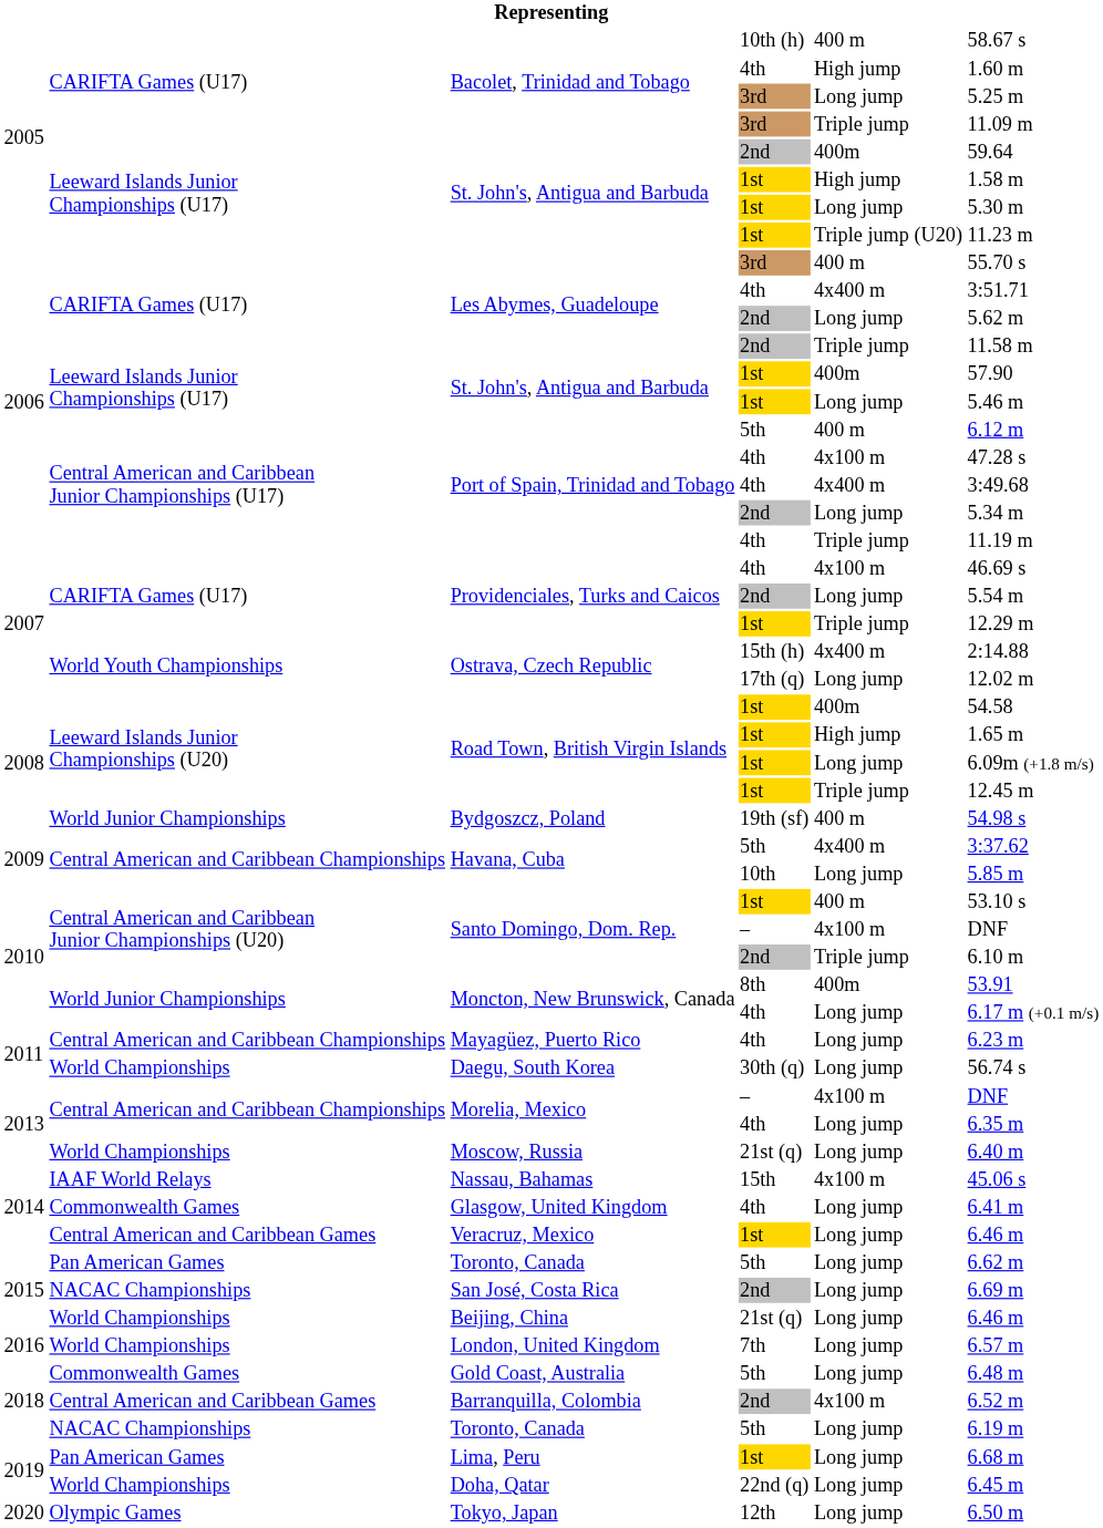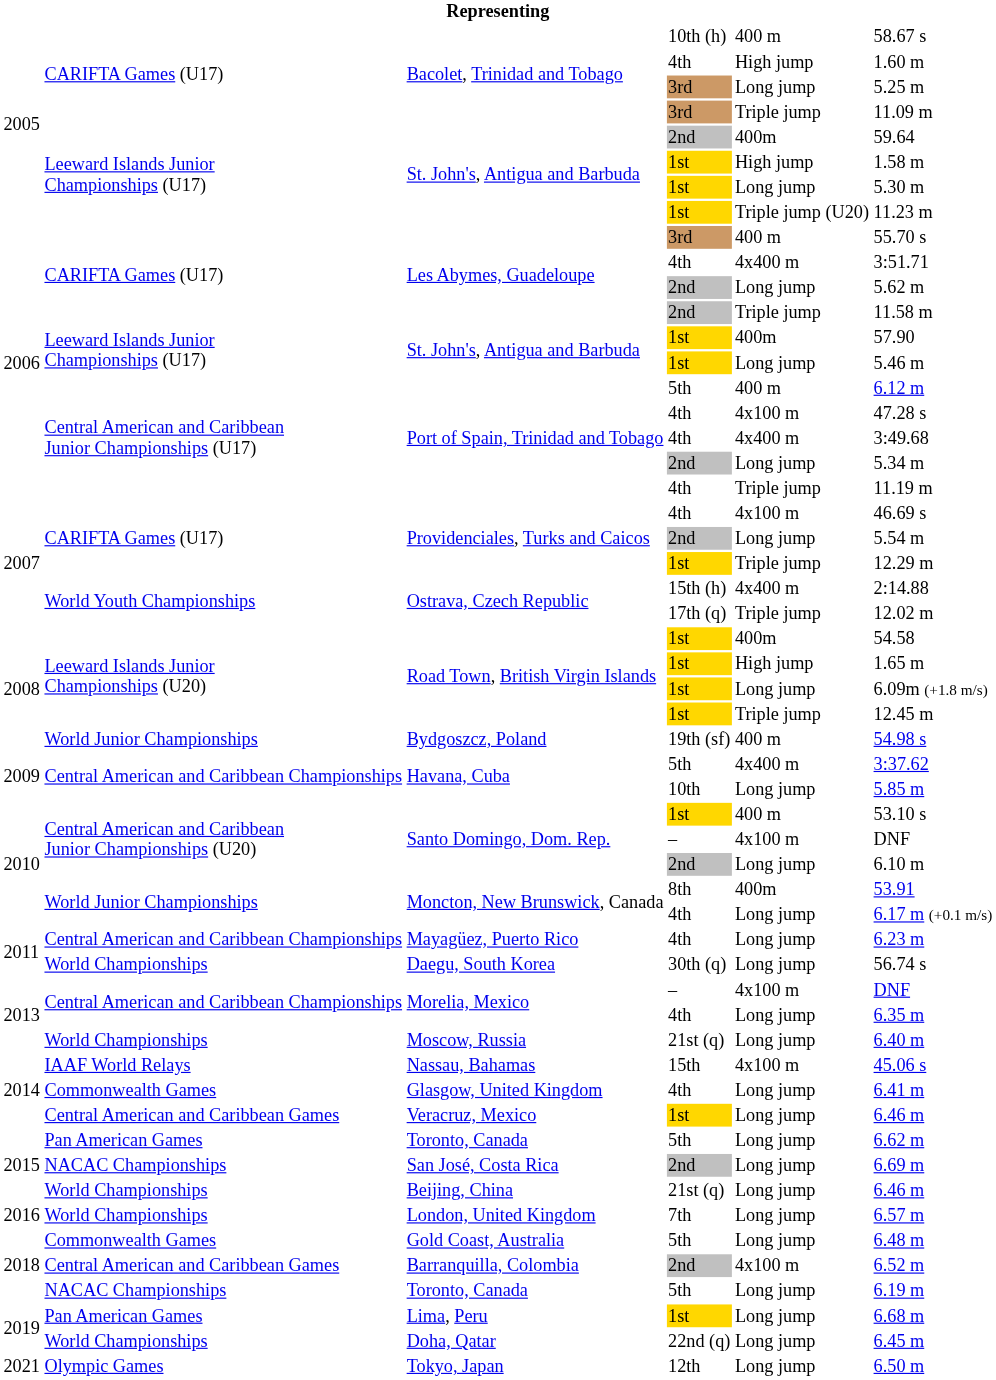Ostrava, Czech Republic / 17th (q) | column 5: Long jump -> Triple jump
Santo Domingo, Dom. Rep. / 2nd | column 5: Triple jump -> Long jump
Tokyo, Japan | column 1: 2020 -> 2021
